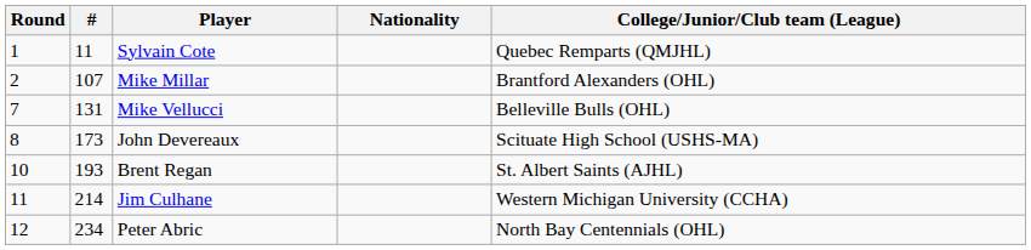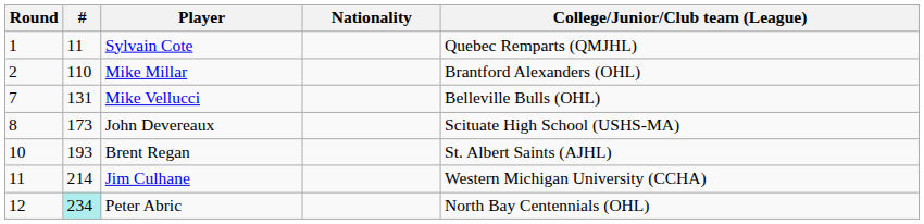Mike Millar | #: 107 -> 110
Peter Abric | #: no background -> paleturquoise background
